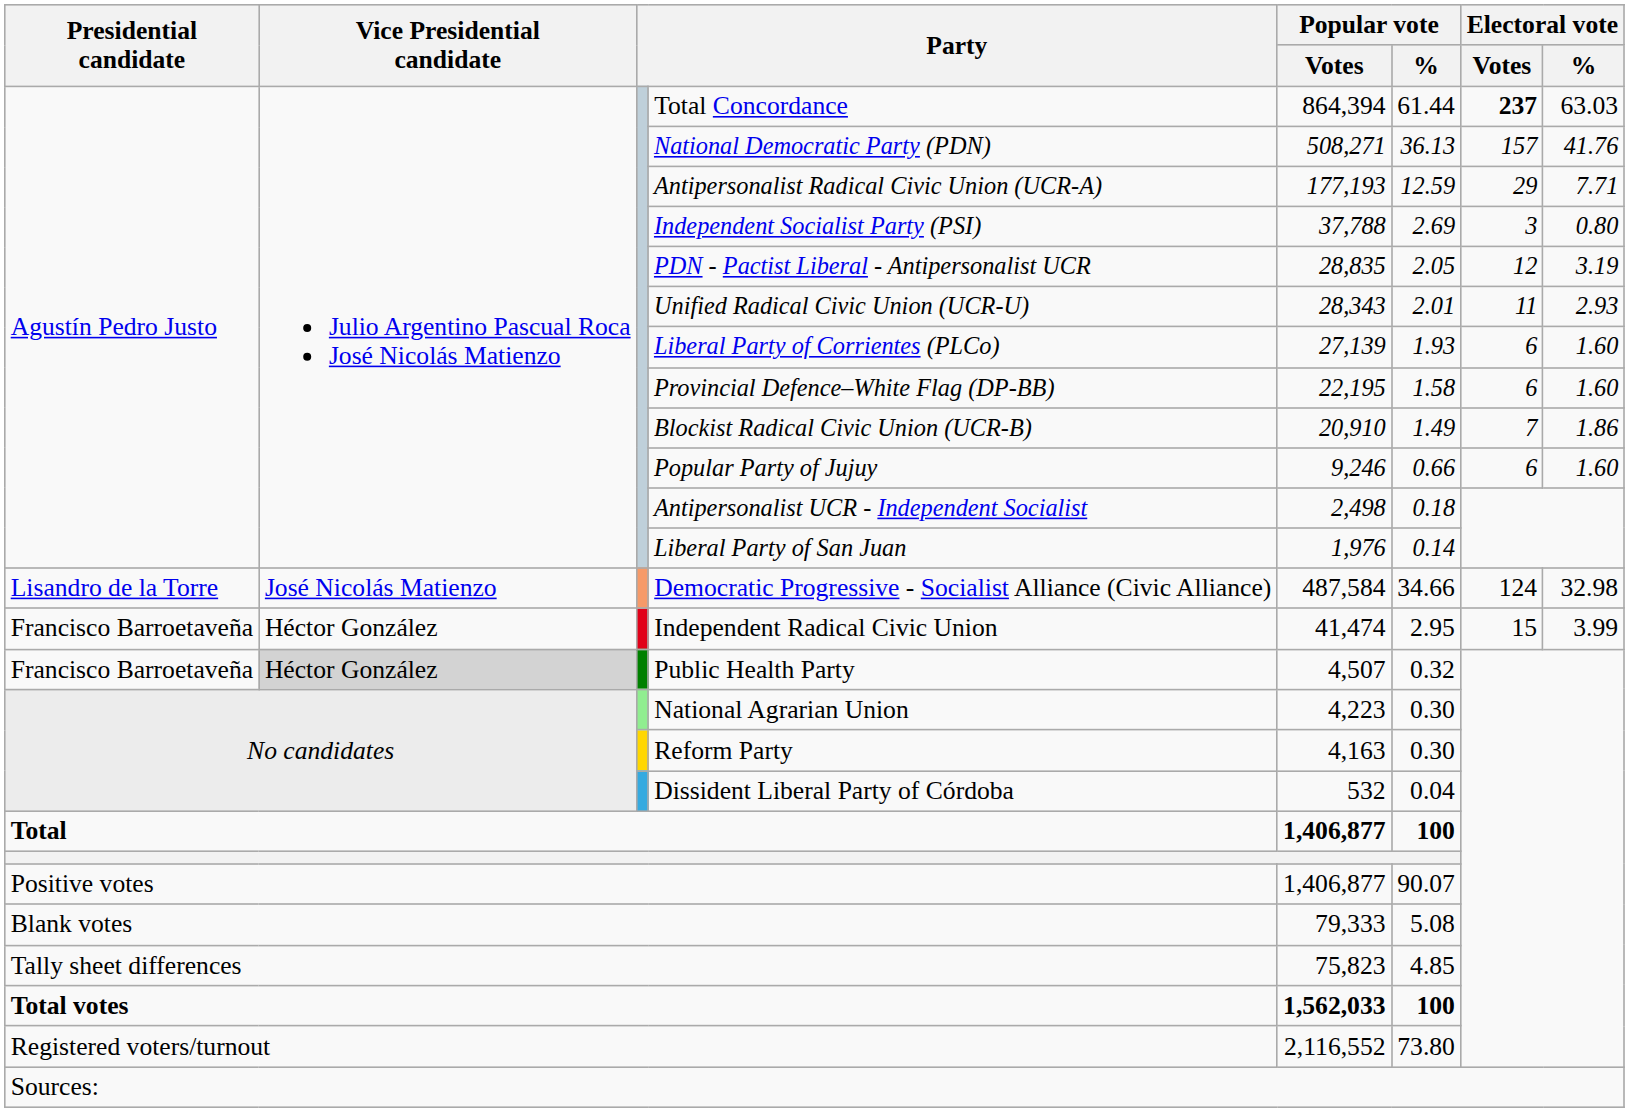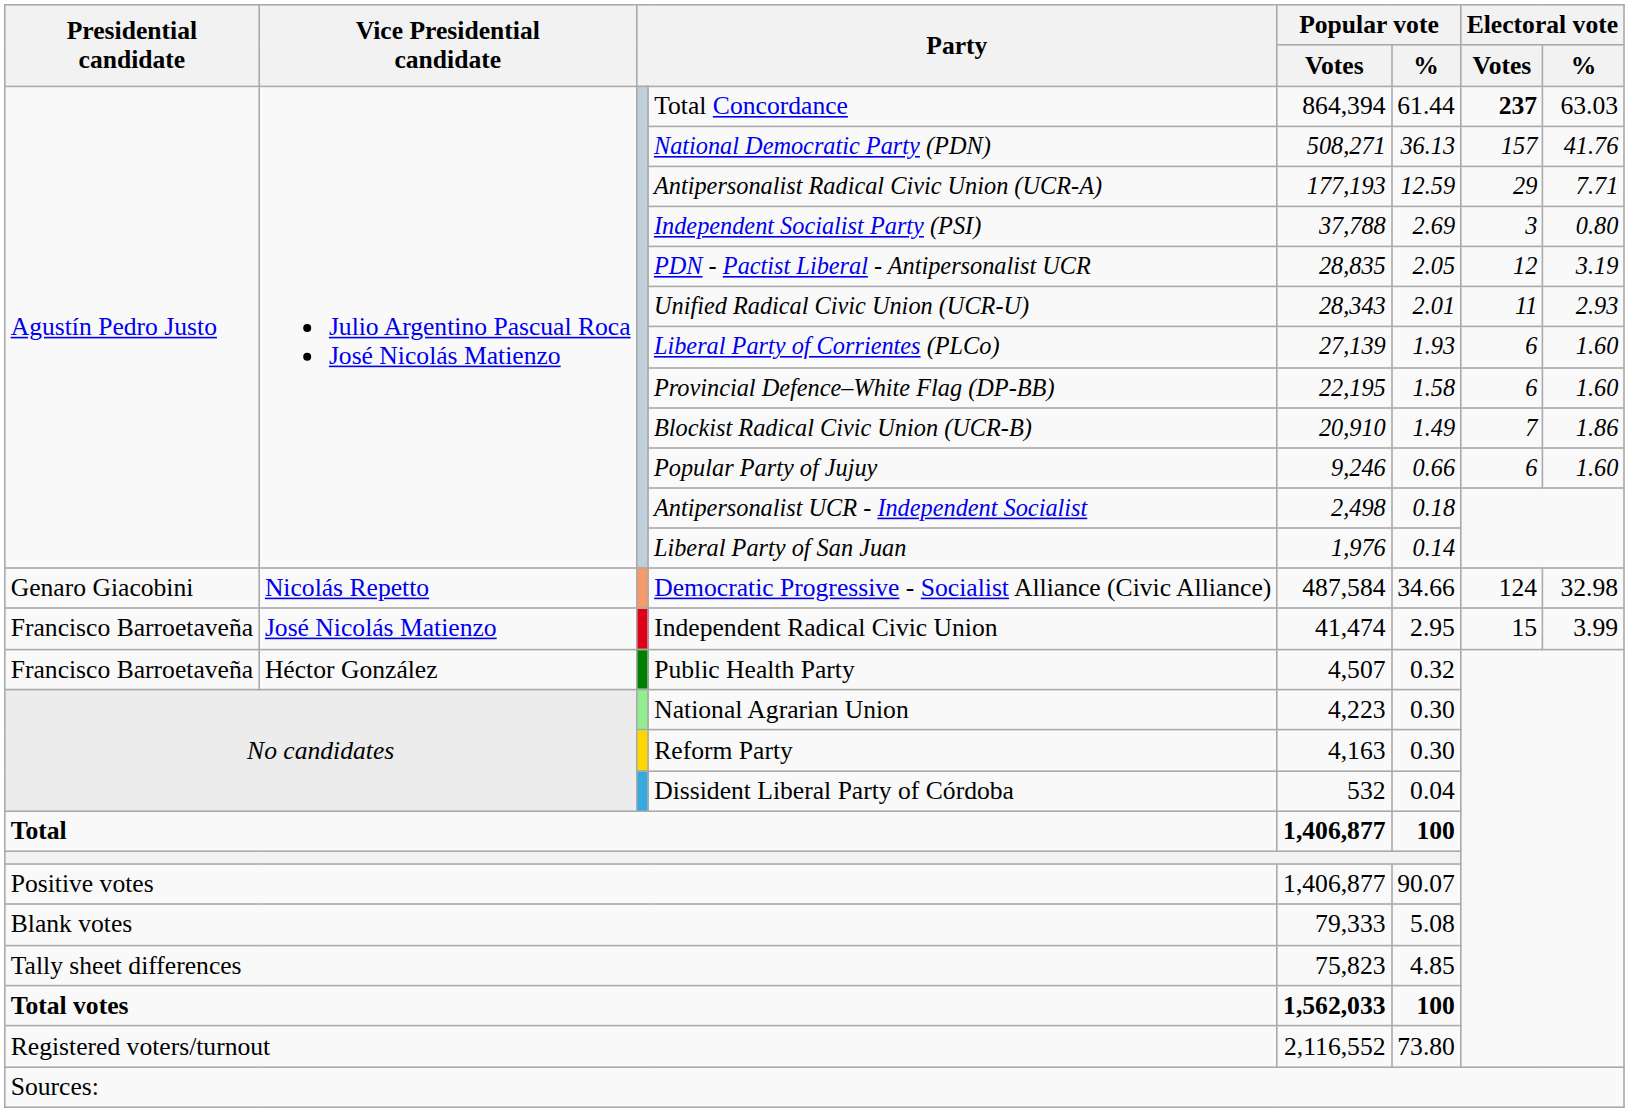Democratic Progressive - Socialist Alliance (Civic Alliance) | Presidential candidate: Lisandro de la Torre -> Genaro Giacobini
Democratic Progressive - Socialist Alliance (Civic Alliance) | Vice Presidential candidate: José Nicolás Matienzo -> Nicolás Repetto
Independent Radical Civic Union | Vice Presidential candidate: Héctor González -> José Nicolás Matienzo
Public Health Party | Vice Presidential candidate: lightgrey background -> no background
